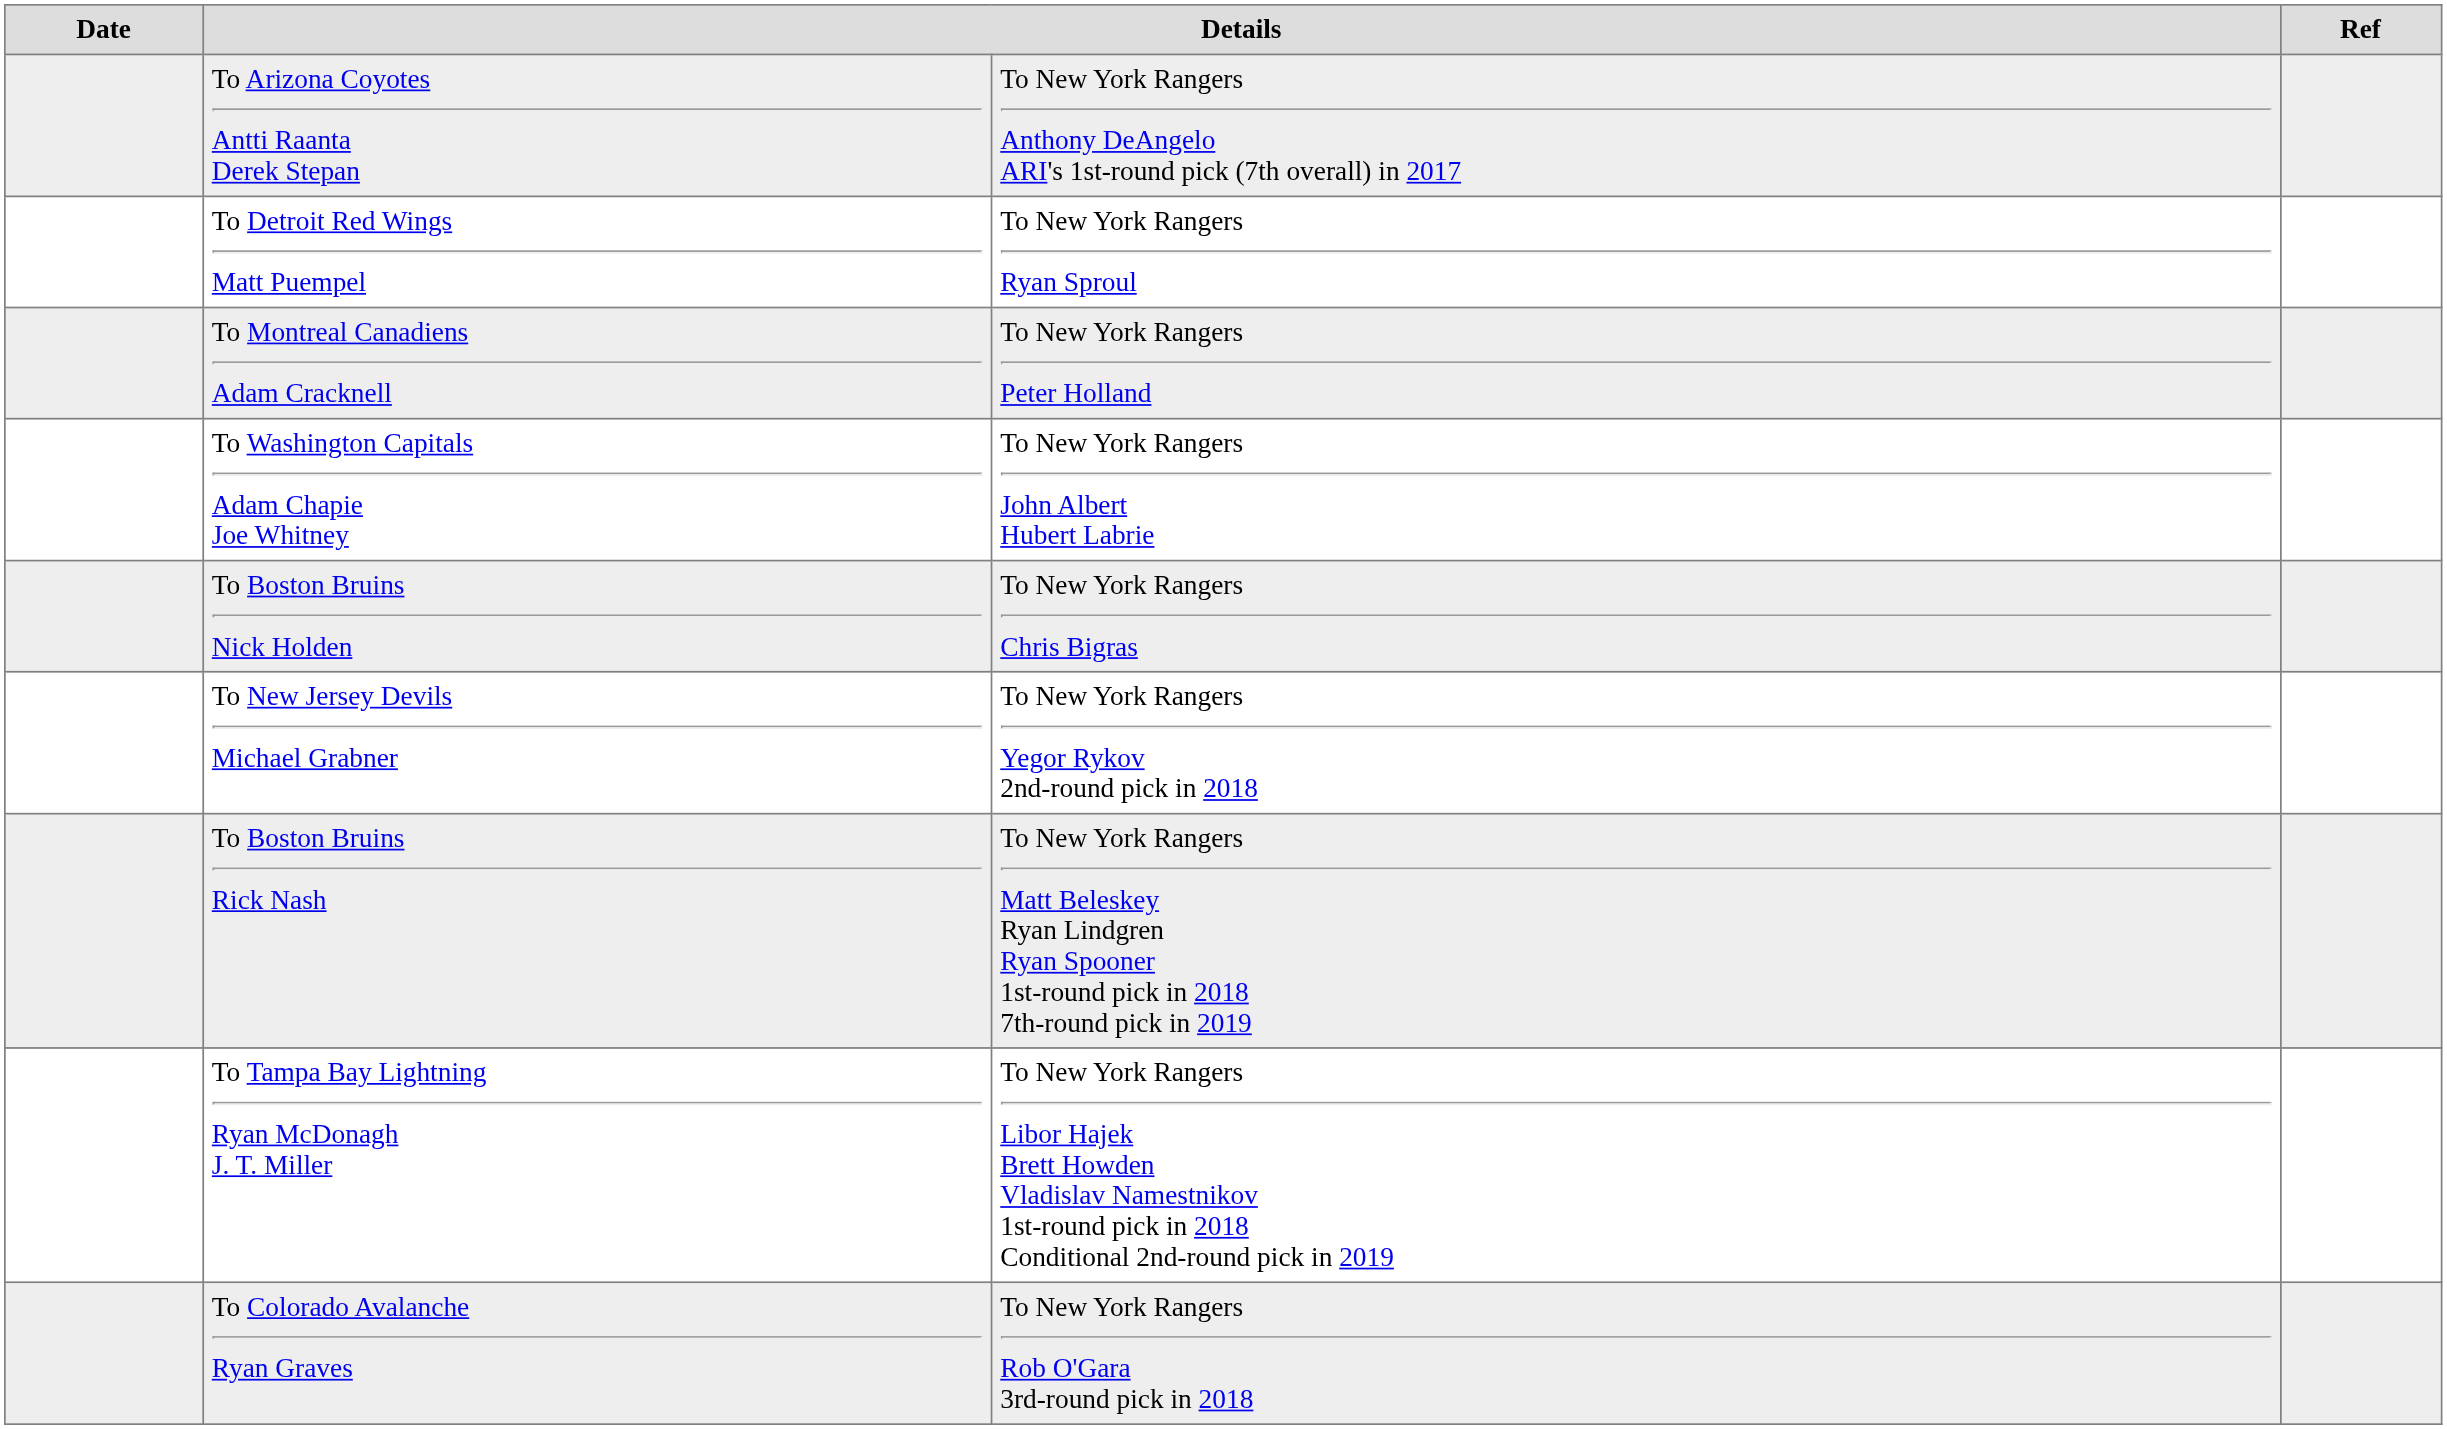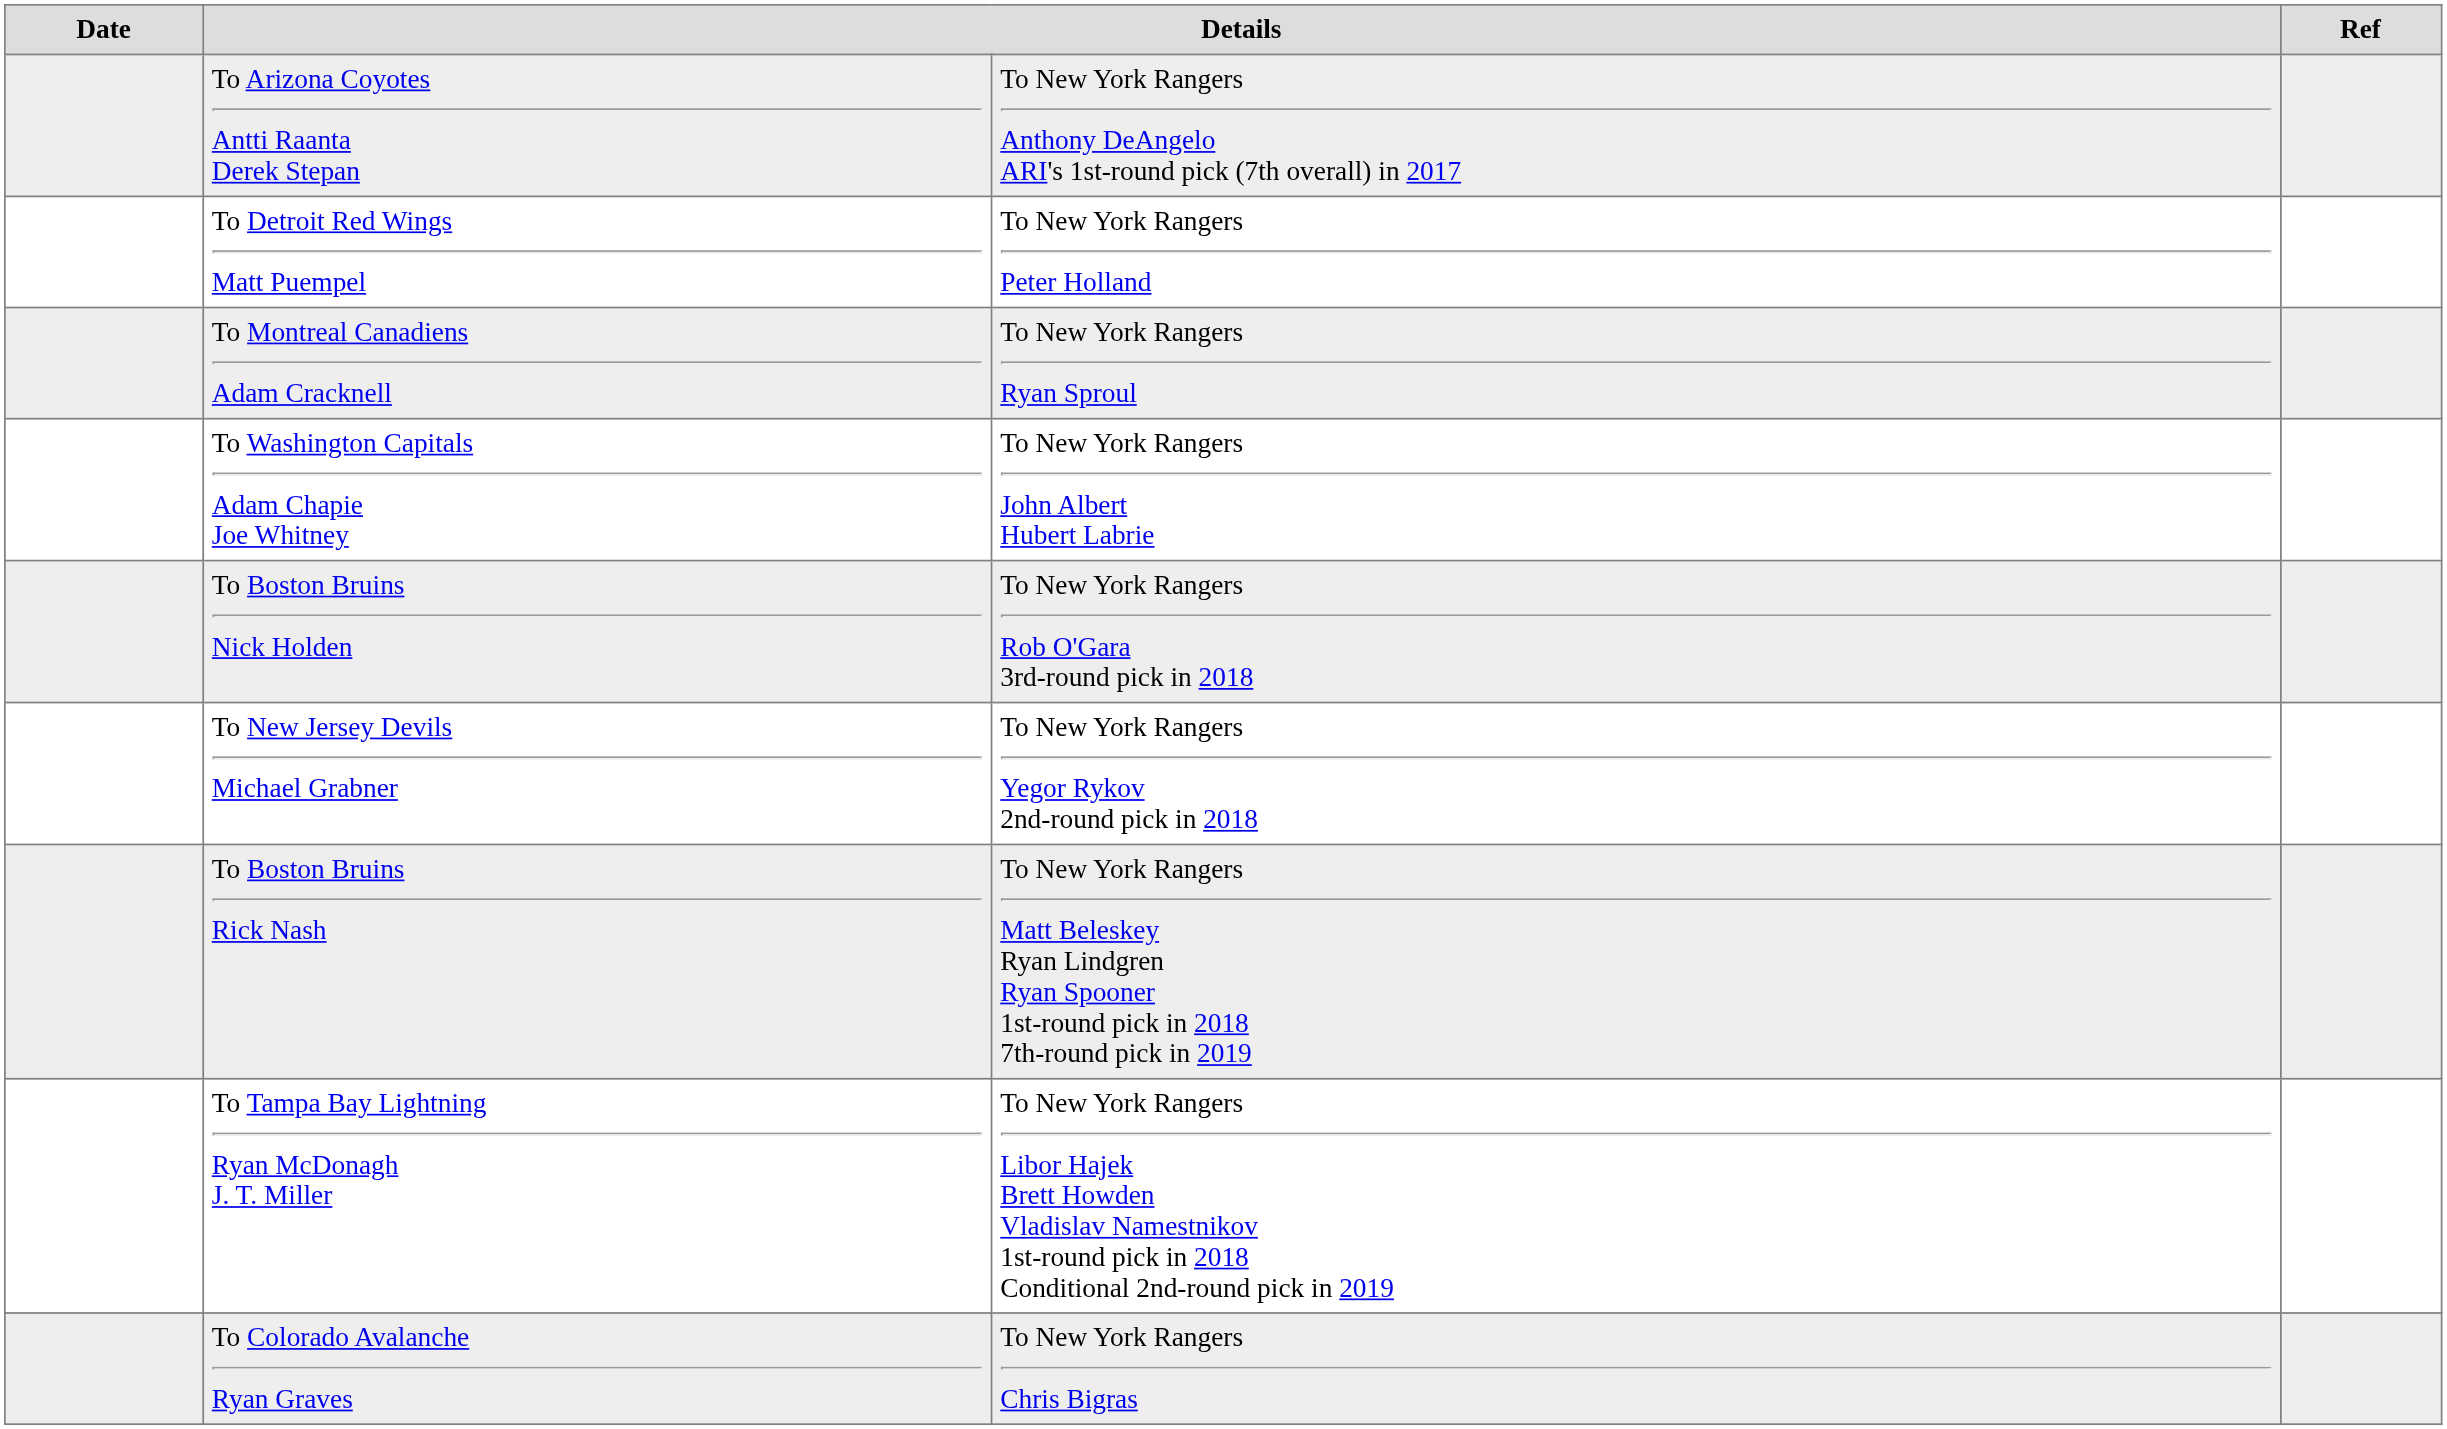To Detroit Red Wings Matt Puempel | column 3: To New York Rangers Ryan Sproul -> To New York Rangers Peter Holland
To Montreal Canadiens Adam Cracknell | column 3: To New York Rangers Peter Holland -> To New York Rangers Ryan Sproul
To Boston Bruins Nick Holden | column 3: To New York Rangers Chris Bigras -> To New York Rangers Rob O'Gara 3rd-round pick in 2018
To Colorado Avalanche Ryan Graves | column 3: To New York Rangers Rob O'Gara 3rd-round pick in 2018 -> To New York Rangers Chris Bigras
